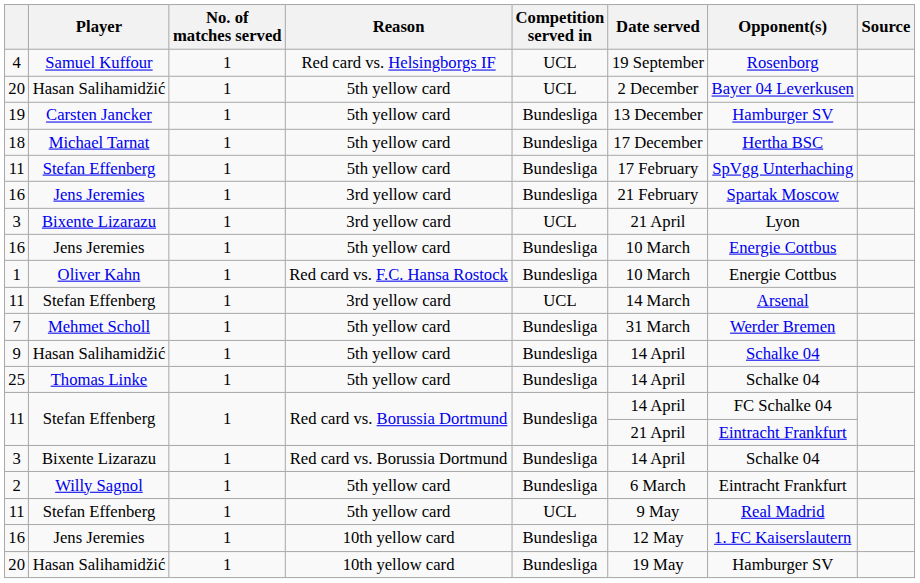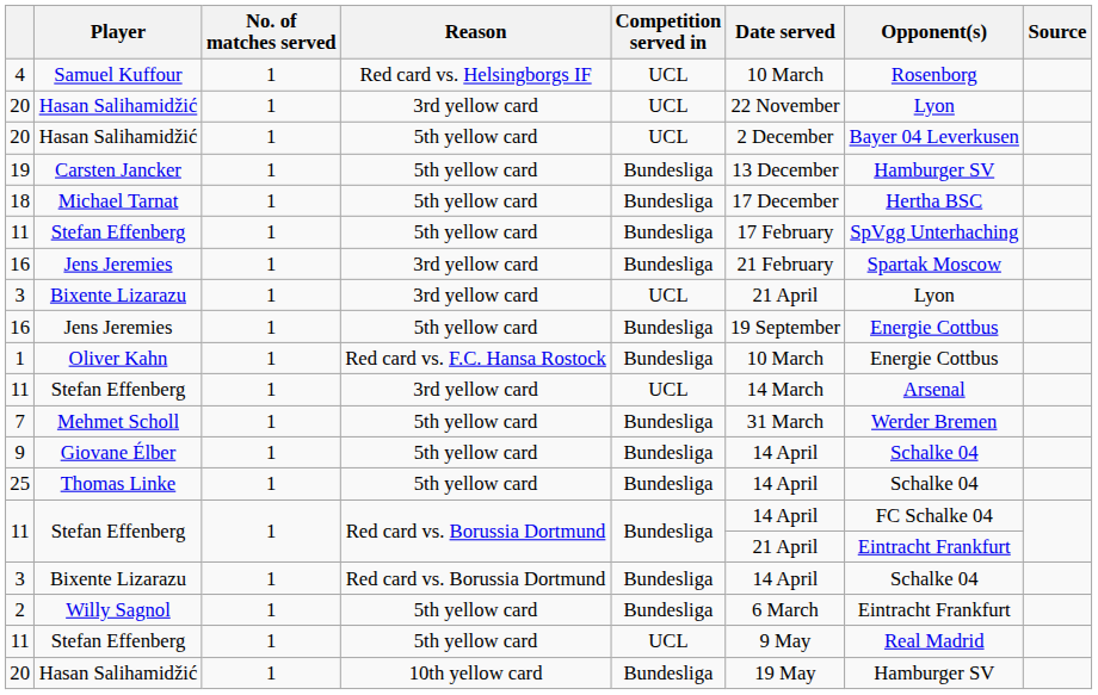4 | Date served: 19 September -> 10 March
+ row: 20 | Hasan Salihamidžić | 1 | 3rd yellow card | UCL | 22 November | Lyon
16 / 5th yellow card | Date served: 10 March -> 19 September
9 | Player: Hasan Salihamidžić -> Giovane Élber
- row: 16 | Jens Jeremies | 1 | 10th yellow card | Bundesliga | 12 May | 1. FC Kaiserslautern
